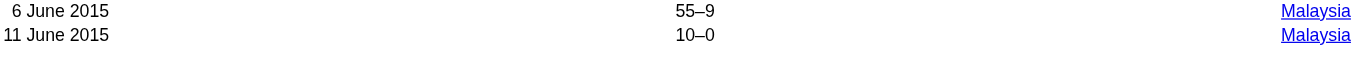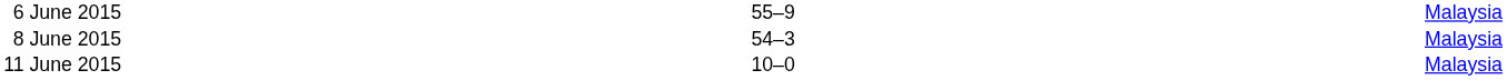+ row: 8 June 2015 | 54–3 | Malaysia
